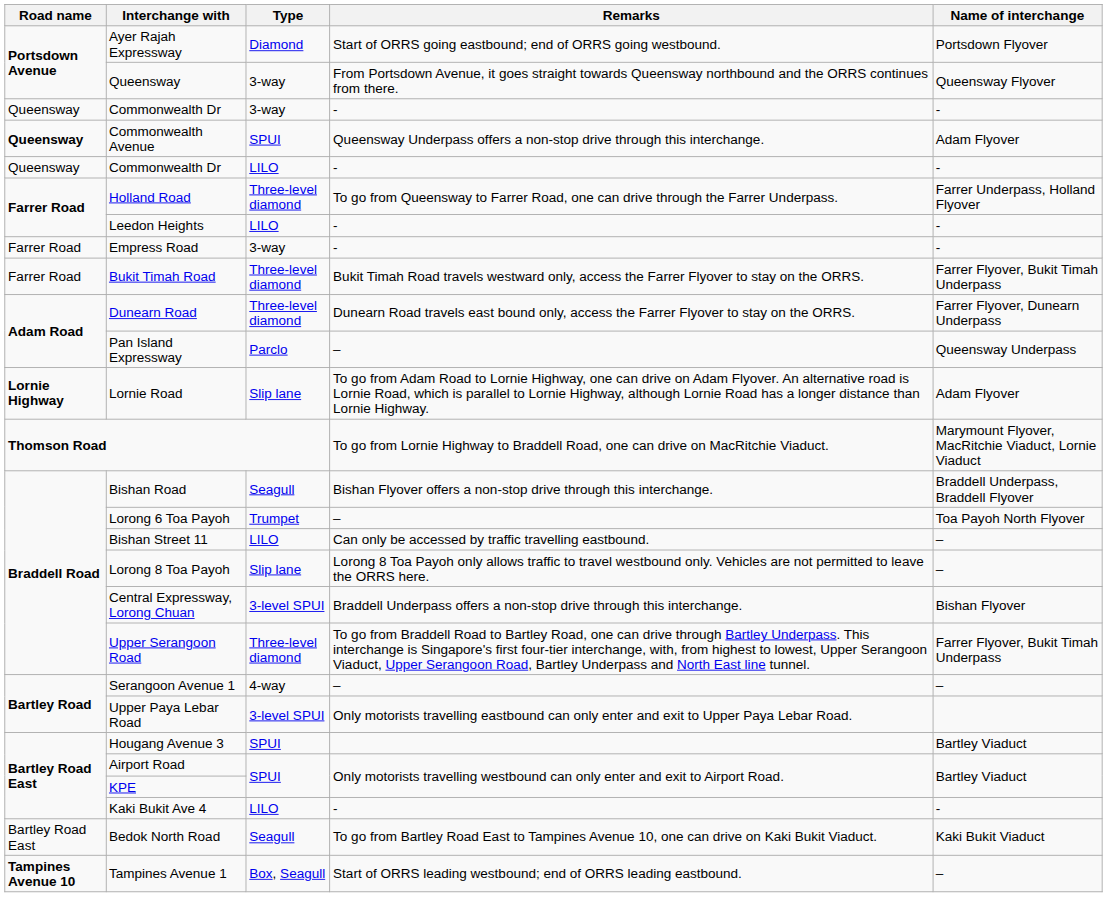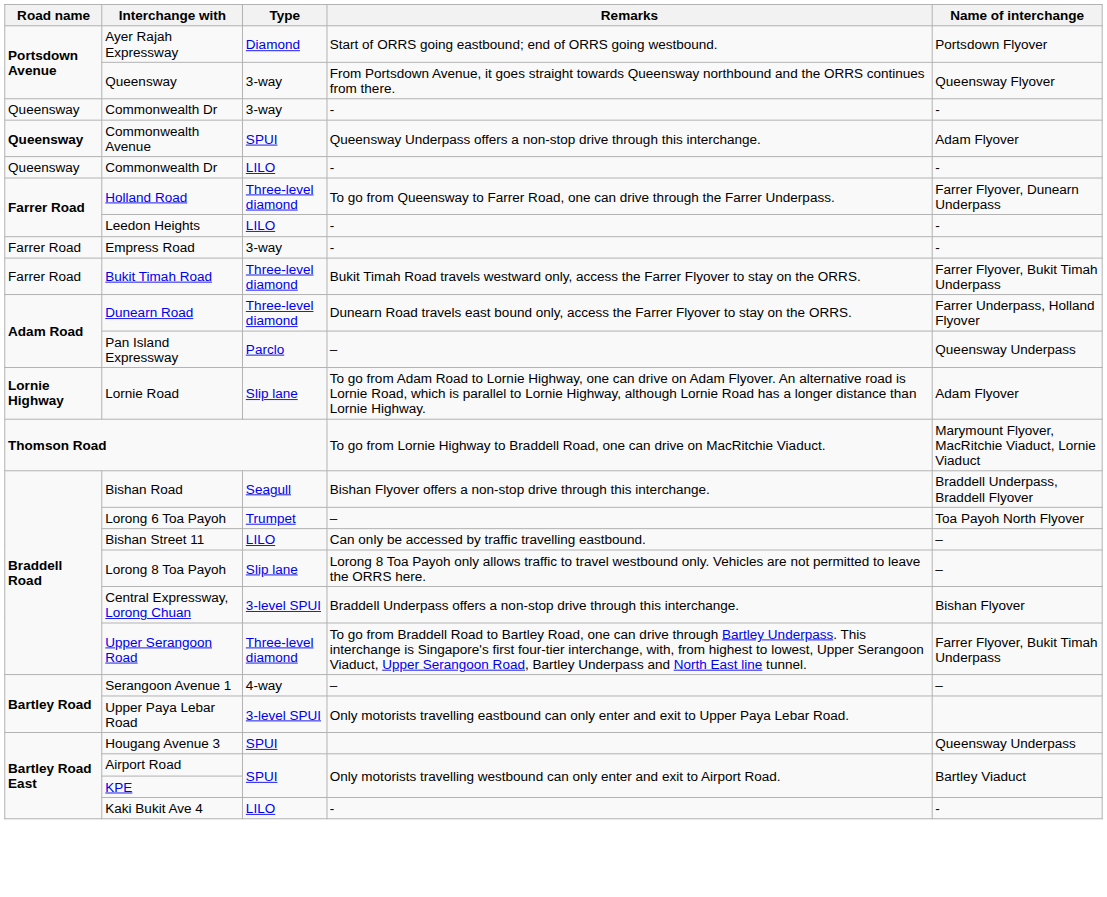Holland Road | Name of interchange: Farrer Underpass, Holland Flyover -> Farrer Flyover, Dunearn Underpass
Dunearn Road | Name of interchange: Farrer Flyover, Dunearn Underpass -> Farrer Underpass, Holland Flyover
Hougang Avenue 3 | Name of interchange: Bartley Viaduct -> Queensway Underpass
- row: Bartley Road East | Bedok North Road | Seagull | To go from Bartley Road East to Tampines Avenue 10, one can drive on Kaki Bukit Viaduct. | Kaki Bukit Viaduct
- row: Tampines Avenue 10 | Tampines Avenue 1 | Box, Seagull | Start of ORRS leading westbound; end of ORRS leading eastbound. | –
